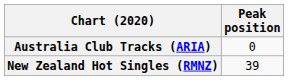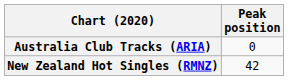New Zealand Hot Singles (RMNZ) | Peak position: 39 -> 42
